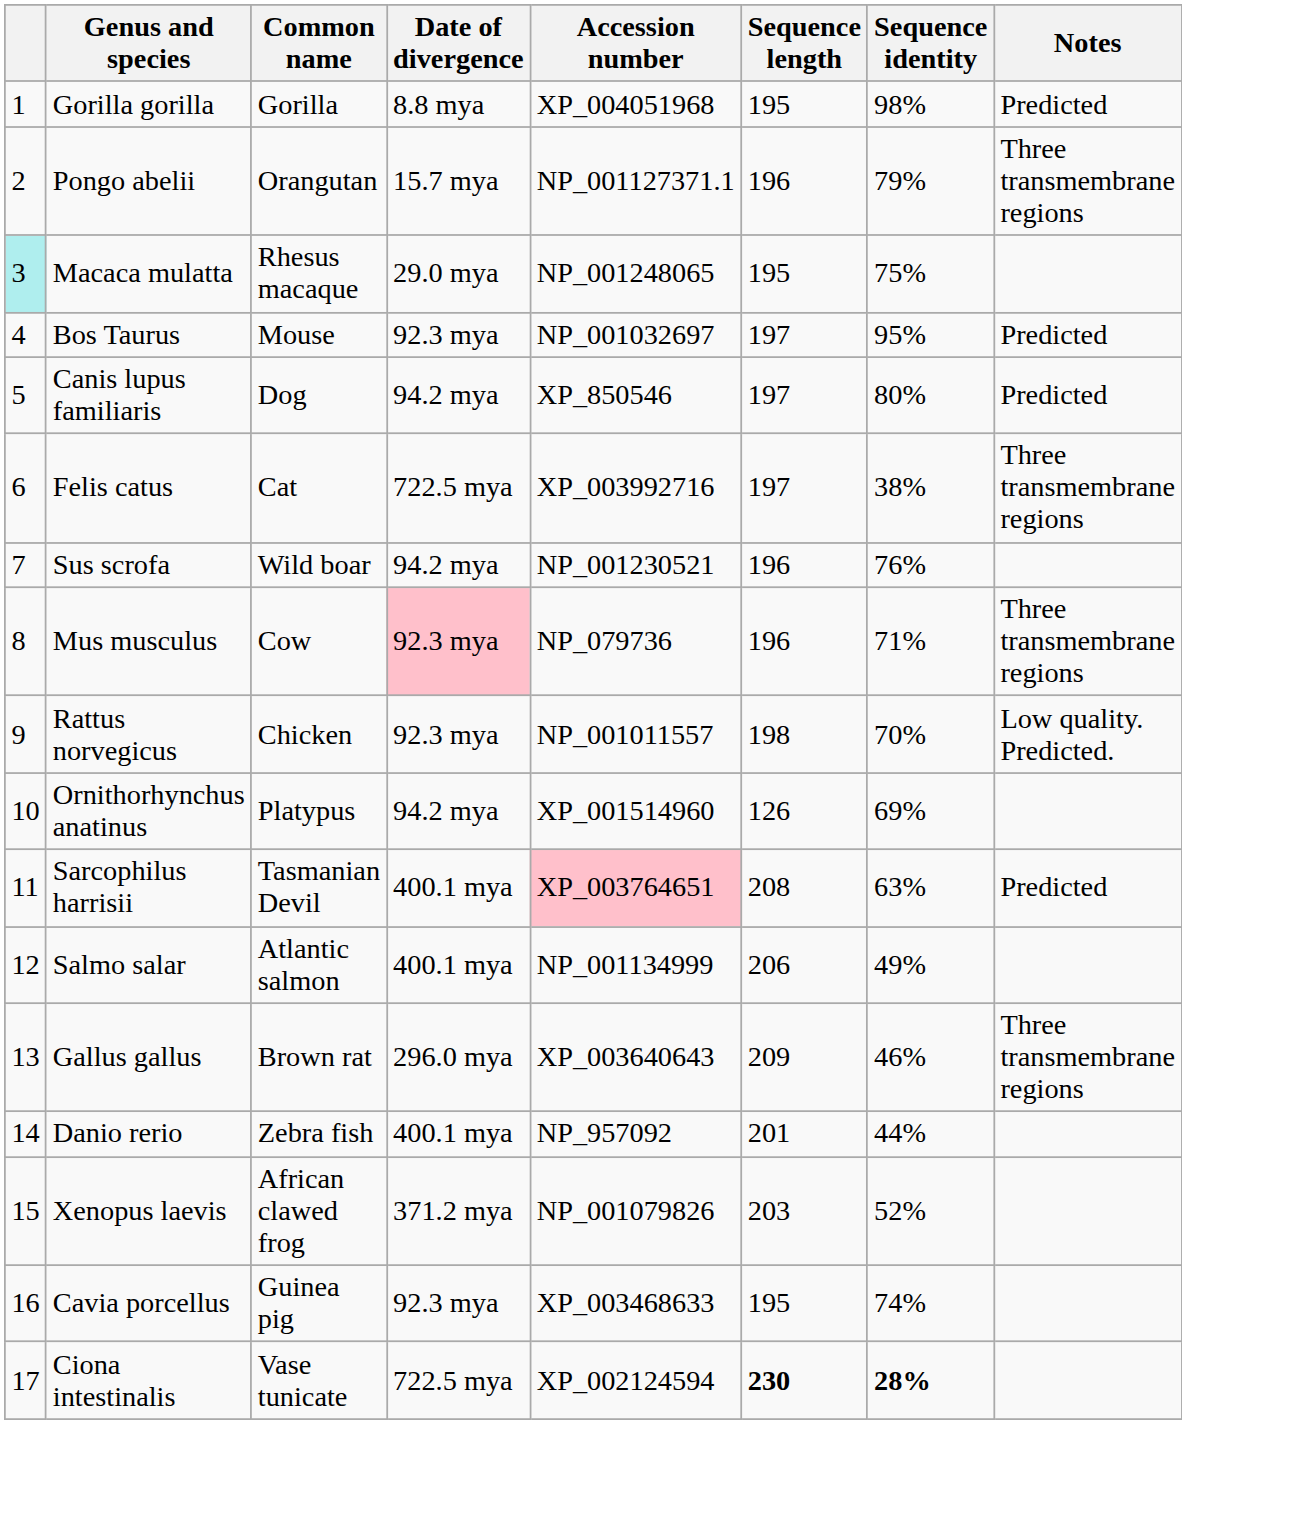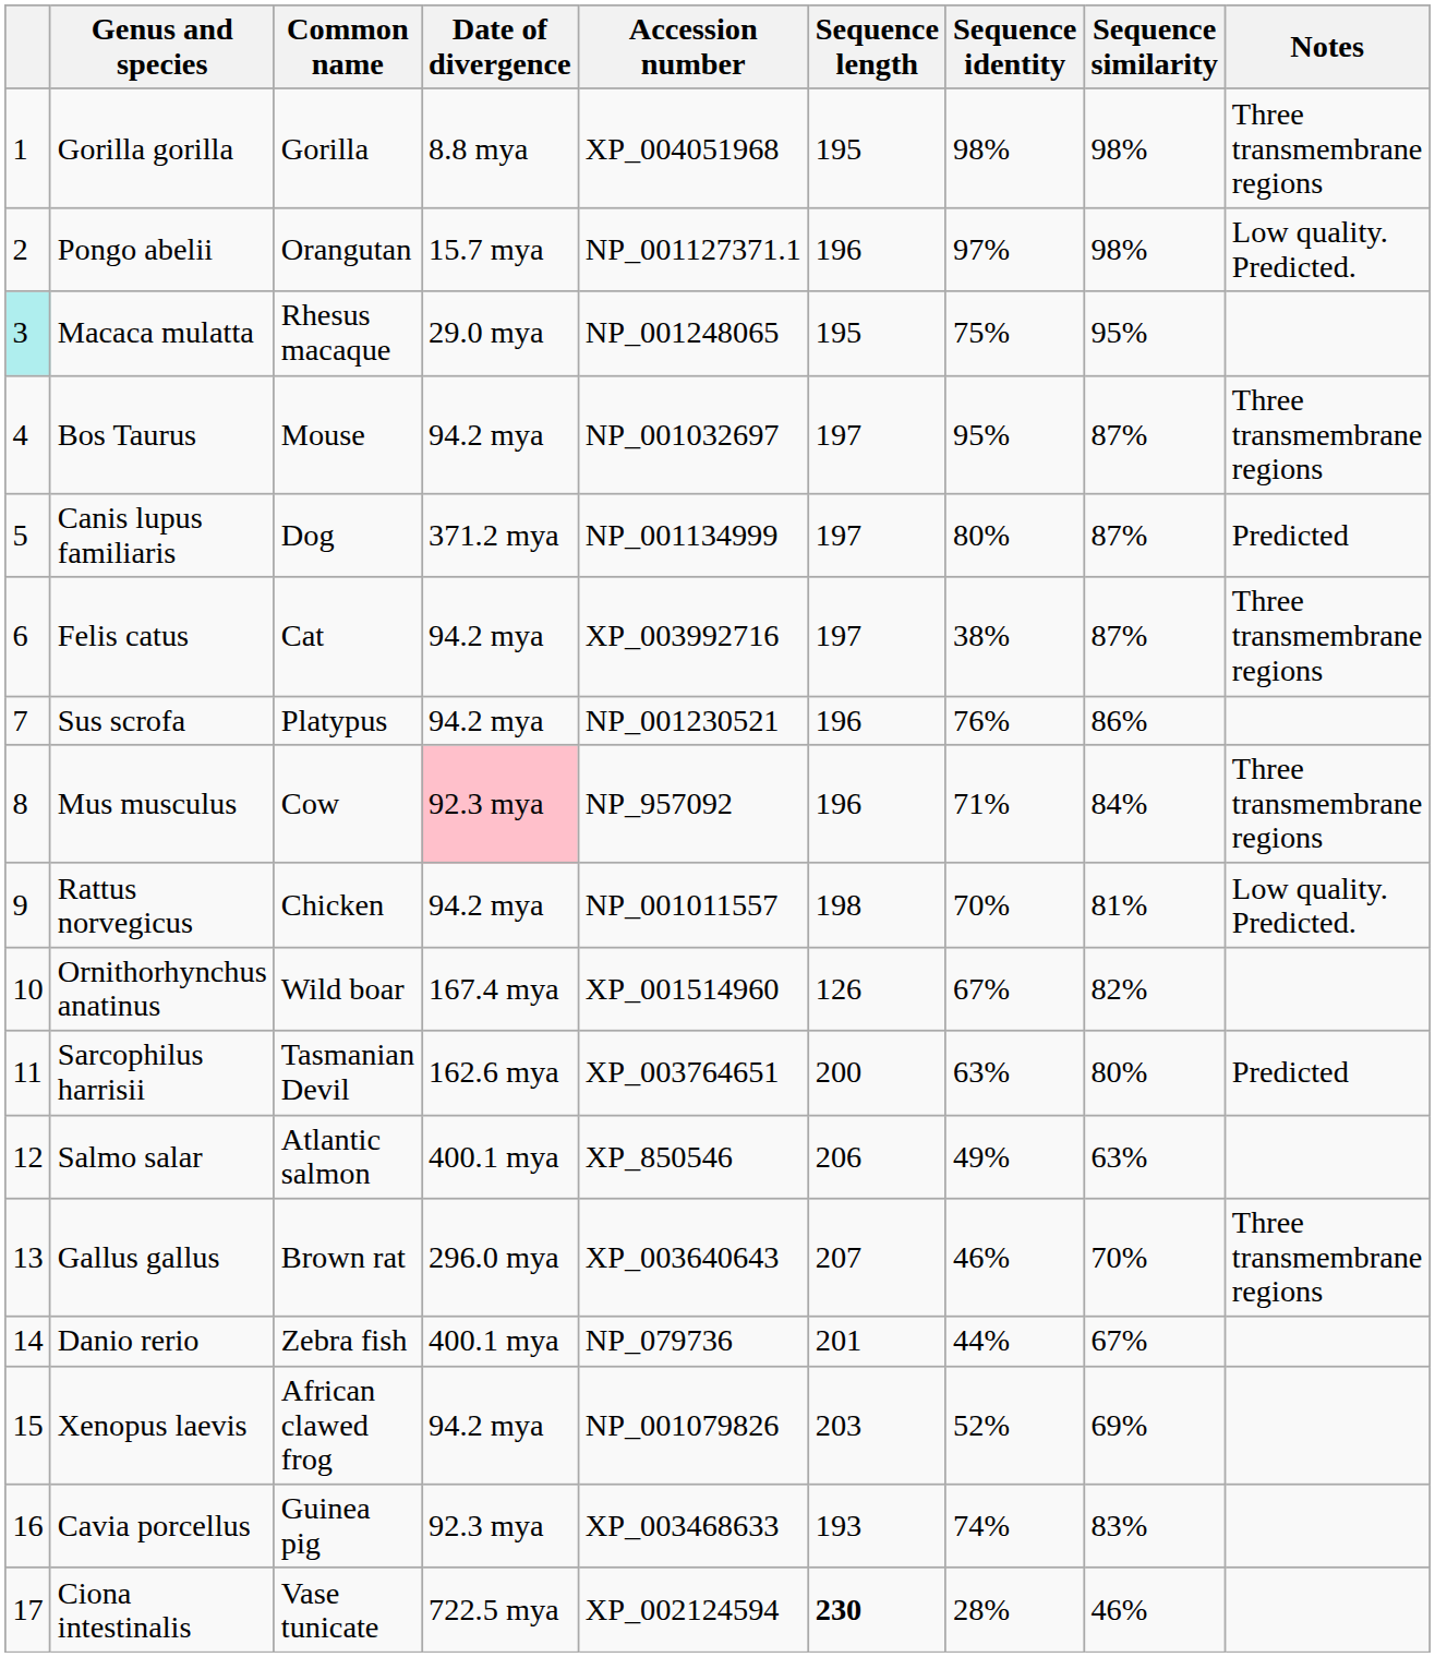+ column: Sequence similarity | 98% | 98% | 95% | 87% | 87% | 87% | 86% | 84% | 81% | 82% | 80% | 63% | 70% | 67% | 69% | 83% | 46%
Gorilla gorilla | Notes: Predicted -> Three transmembrane regions
Pongo abelii | Sequence identity: 79% -> 97%
Pongo abelii | Notes: Three transmembrane regions -> Low quality. Predicted.
Bos Taurus | Date of divergence: 92.3 mya -> 94.2 mya
Bos Taurus | Notes: Predicted -> Three transmembrane regions
Canis lupus familiaris | Date of divergence: 94.2 mya -> 371.2 mya
Canis lupus familiaris | Accession number: XP_850546 -> NP_001134999
Felis catus | Date of divergence: 722.5 mya -> 94.2 mya
Sus scrofa | Common name: Wild boar -> Platypus
Mus musculus | Accession number: NP_079736 -> NP_957092
Rattus norvegicus | Date of divergence: 92.3 mya -> 94.2 mya
Ornithorhynchus anatinus | Common name: Platypus -> Wild boar
Ornithorhynchus anatinus | Date of divergence: 94.2 mya -> 167.4 mya
Ornithorhynchus anatinus | Sequence identity: 69% -> 67%
Sarcophilus harrisii | Date of divergence: 400.1 mya -> 162.6 mya
Sarcophilus harrisii | Accession number: pink background -> no background
Sarcophilus harrisii | Sequence length: 208 -> 200
Salmo salar | Accession number: NP_001134999 -> XP_850546
Gallus gallus | Sequence length: 209 -> 207
Danio rerio | Accession number: NP_957092 -> NP_079736
Xenopus laevis | Date of divergence: 371.2 mya -> 94.2 mya
Cavia porcellus | Sequence length: 195 -> 193
Ciona intestinalis | Sequence identity: bold -> normal
